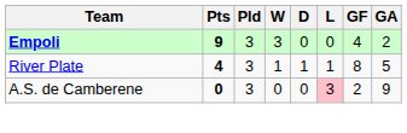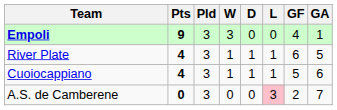Empoli | GA: 2 -> 1
River Plate | GF: 8 -> 6
+ row: Cuoiocappiano | 4 | 3 | 1 | 1 | 1 | 5 | 6
A.S. de Camberene | GA: 9 -> 7
